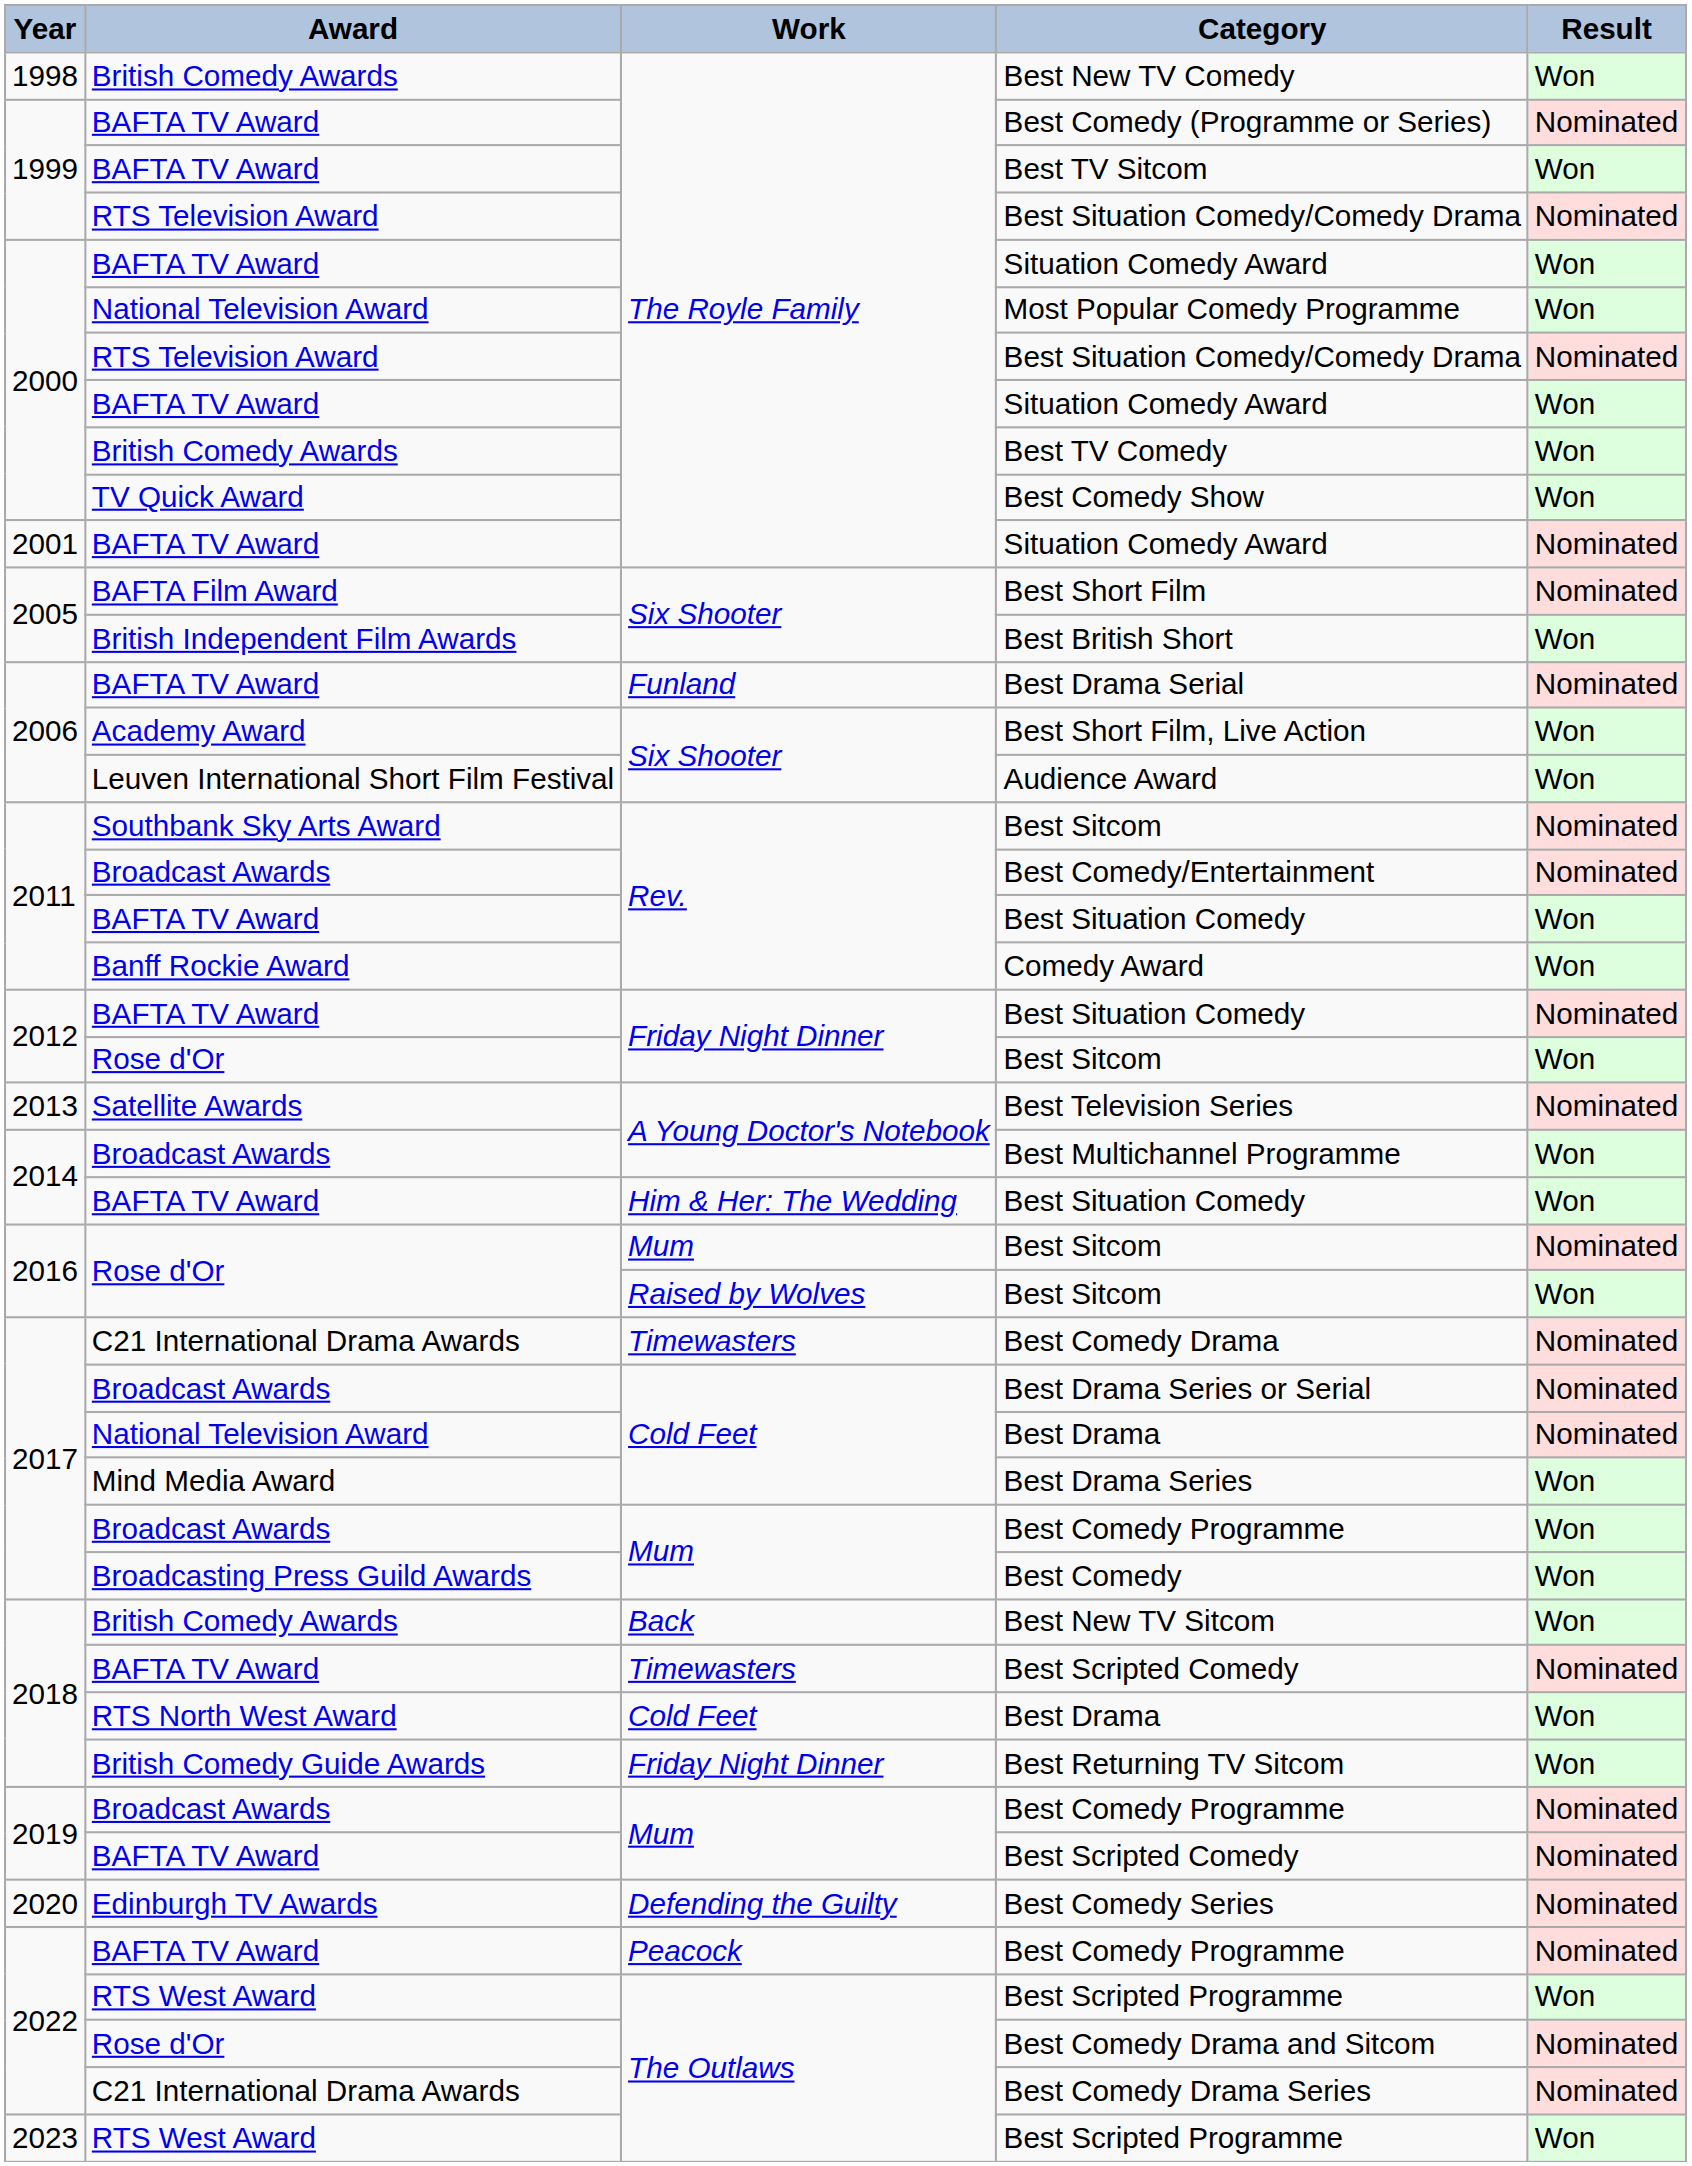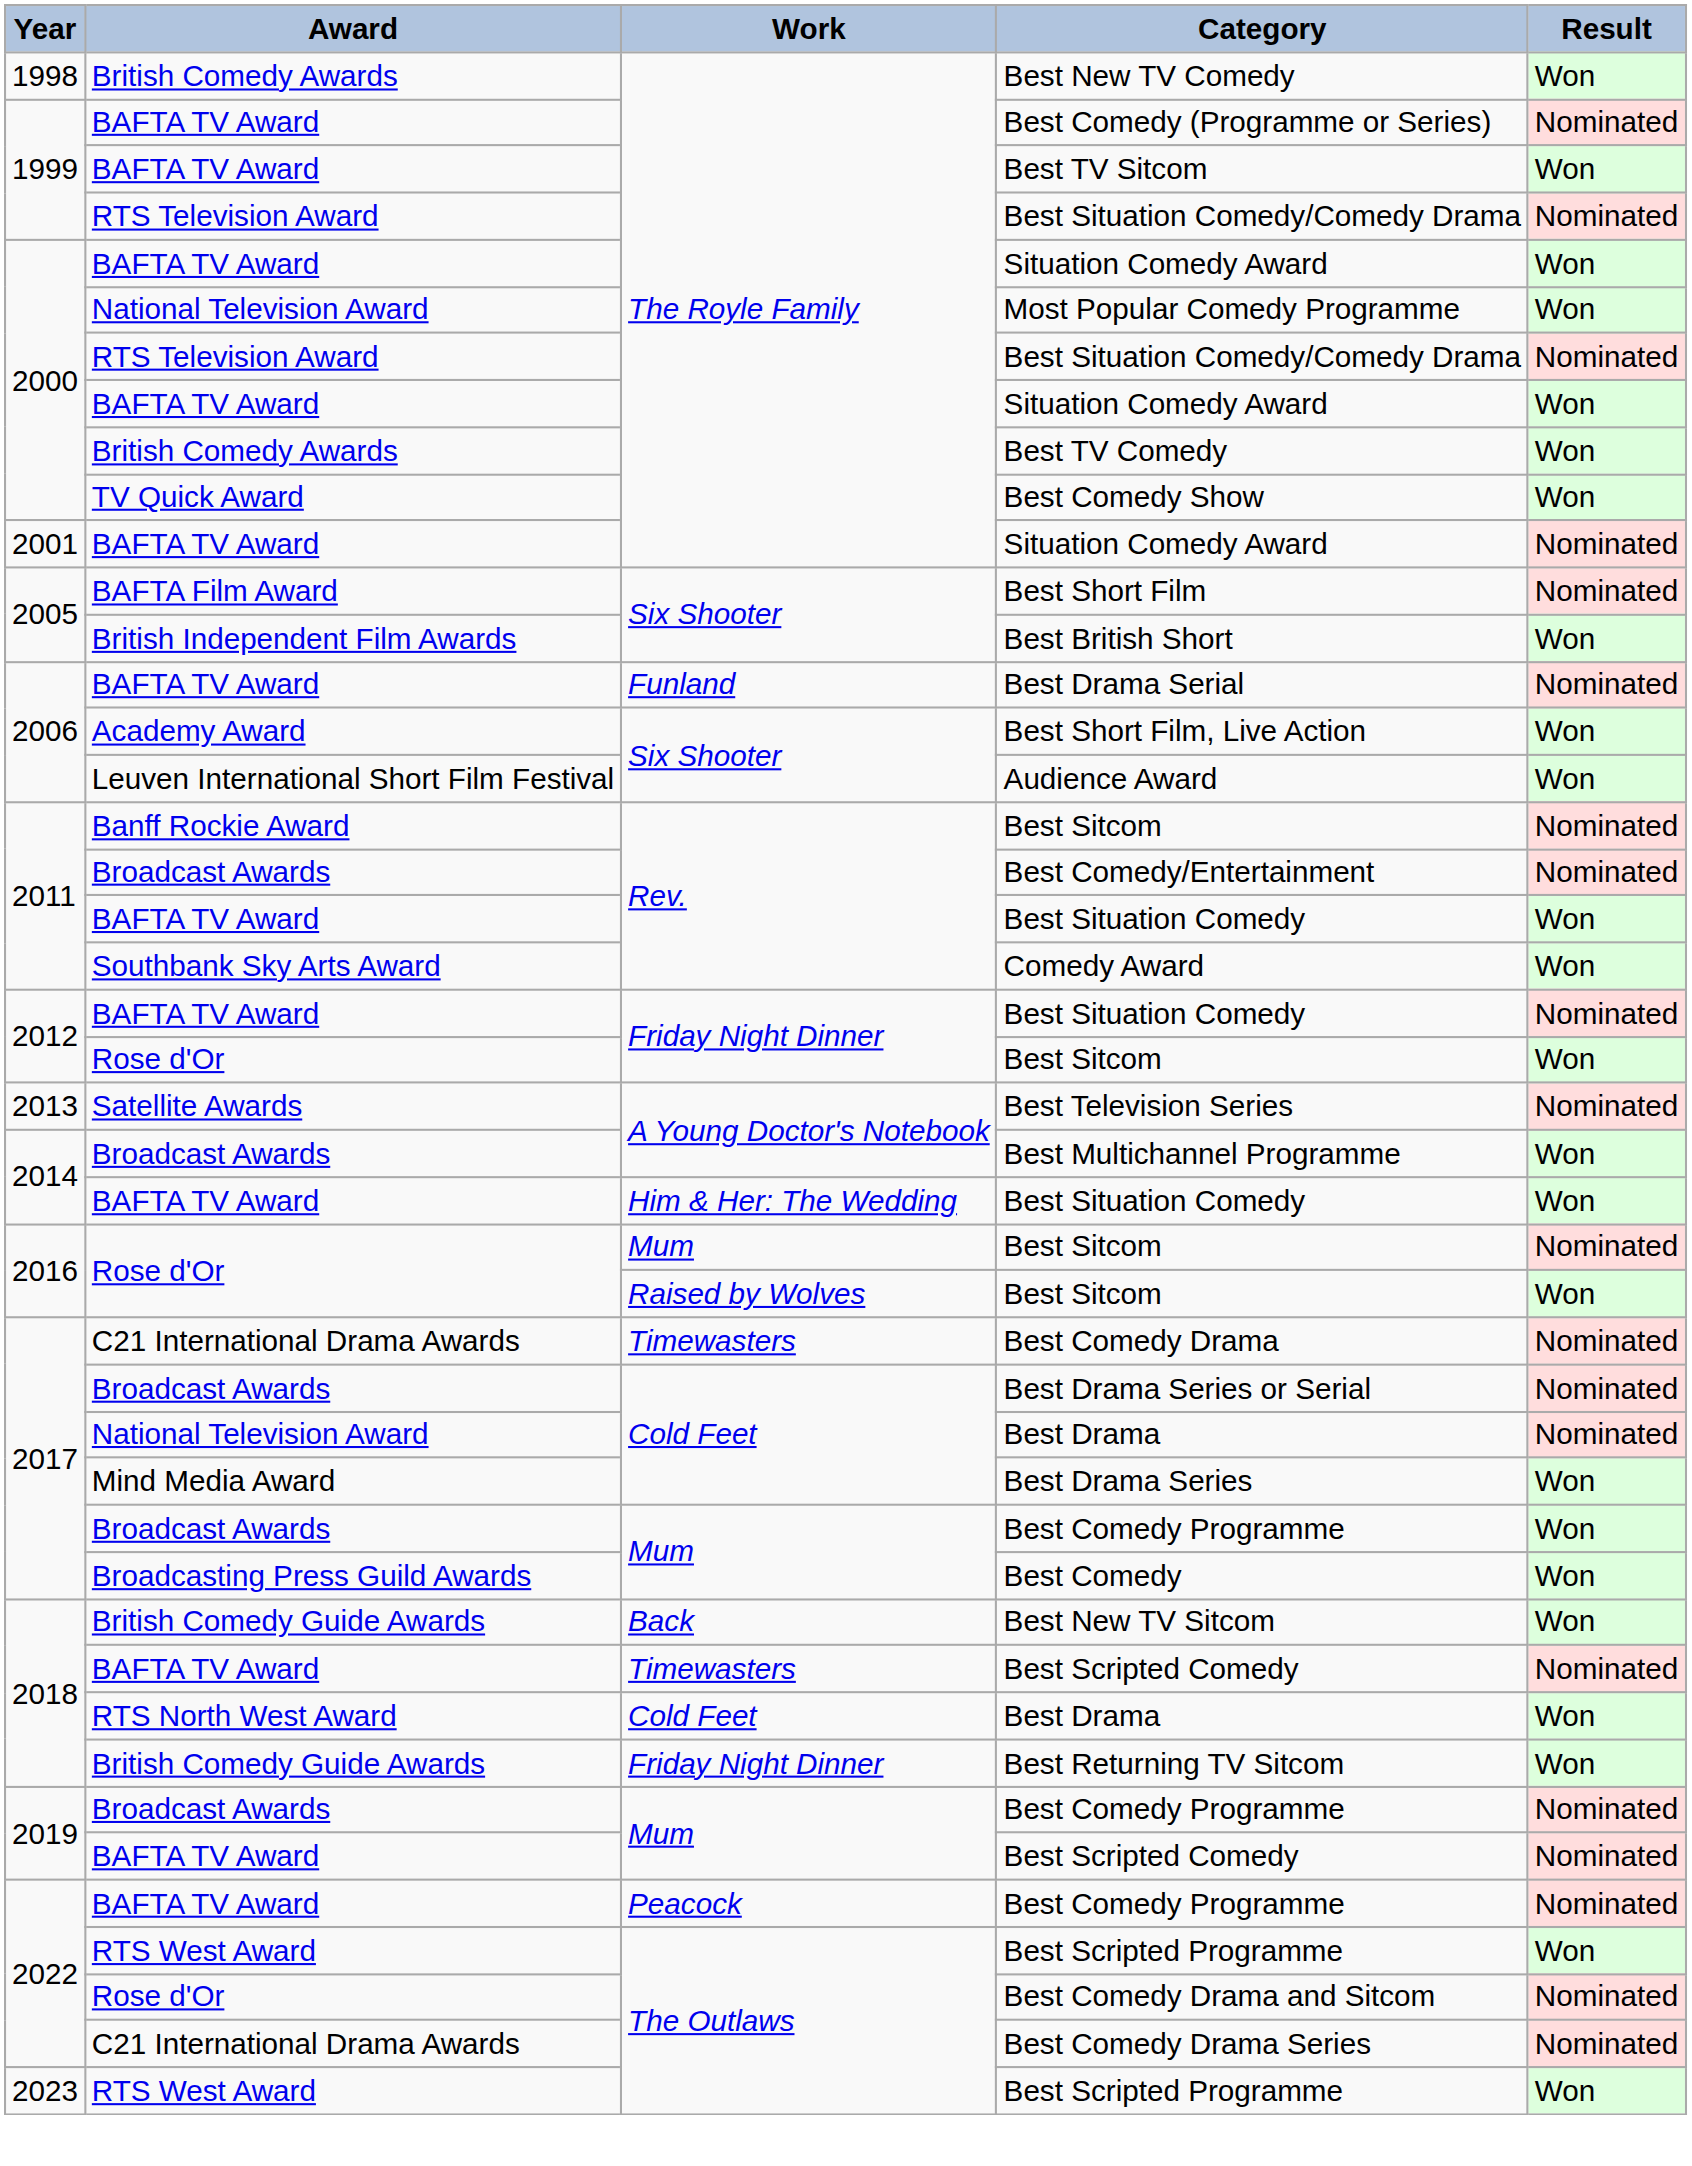2011 / Best Sitcom | Award: Southbank Sky Arts Award -> Banff Rockie Award
Comedy Award | Award: Banff Rockie Award -> Southbank Sky Arts Award
Best New TV Sitcom | Award: British Comedy Awards -> British Comedy Guide Awards
- row: 2020 | Edinburgh TV Awards | Defending the Guilty | Best Comedy Series | Nominated
